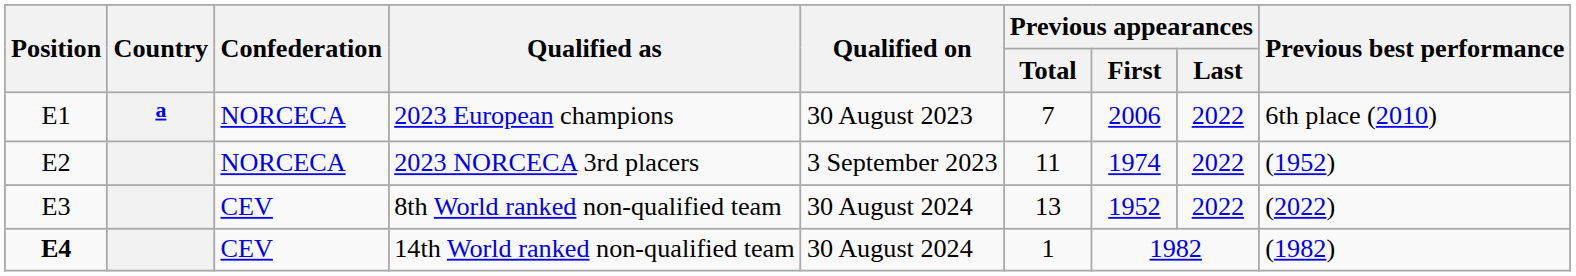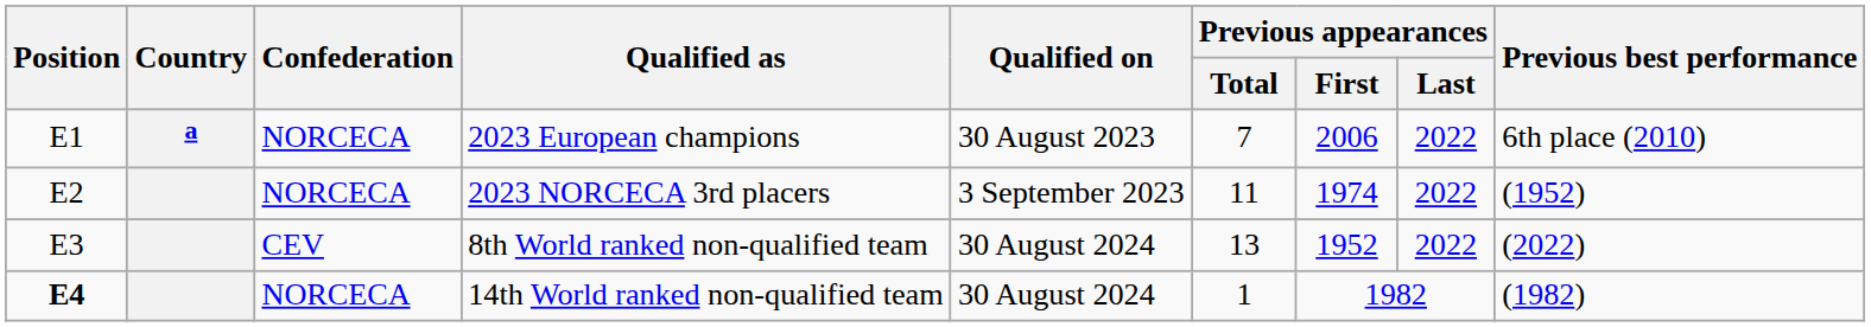14th World ranked non-qualified team | Confederation: CEV -> NORCECA
